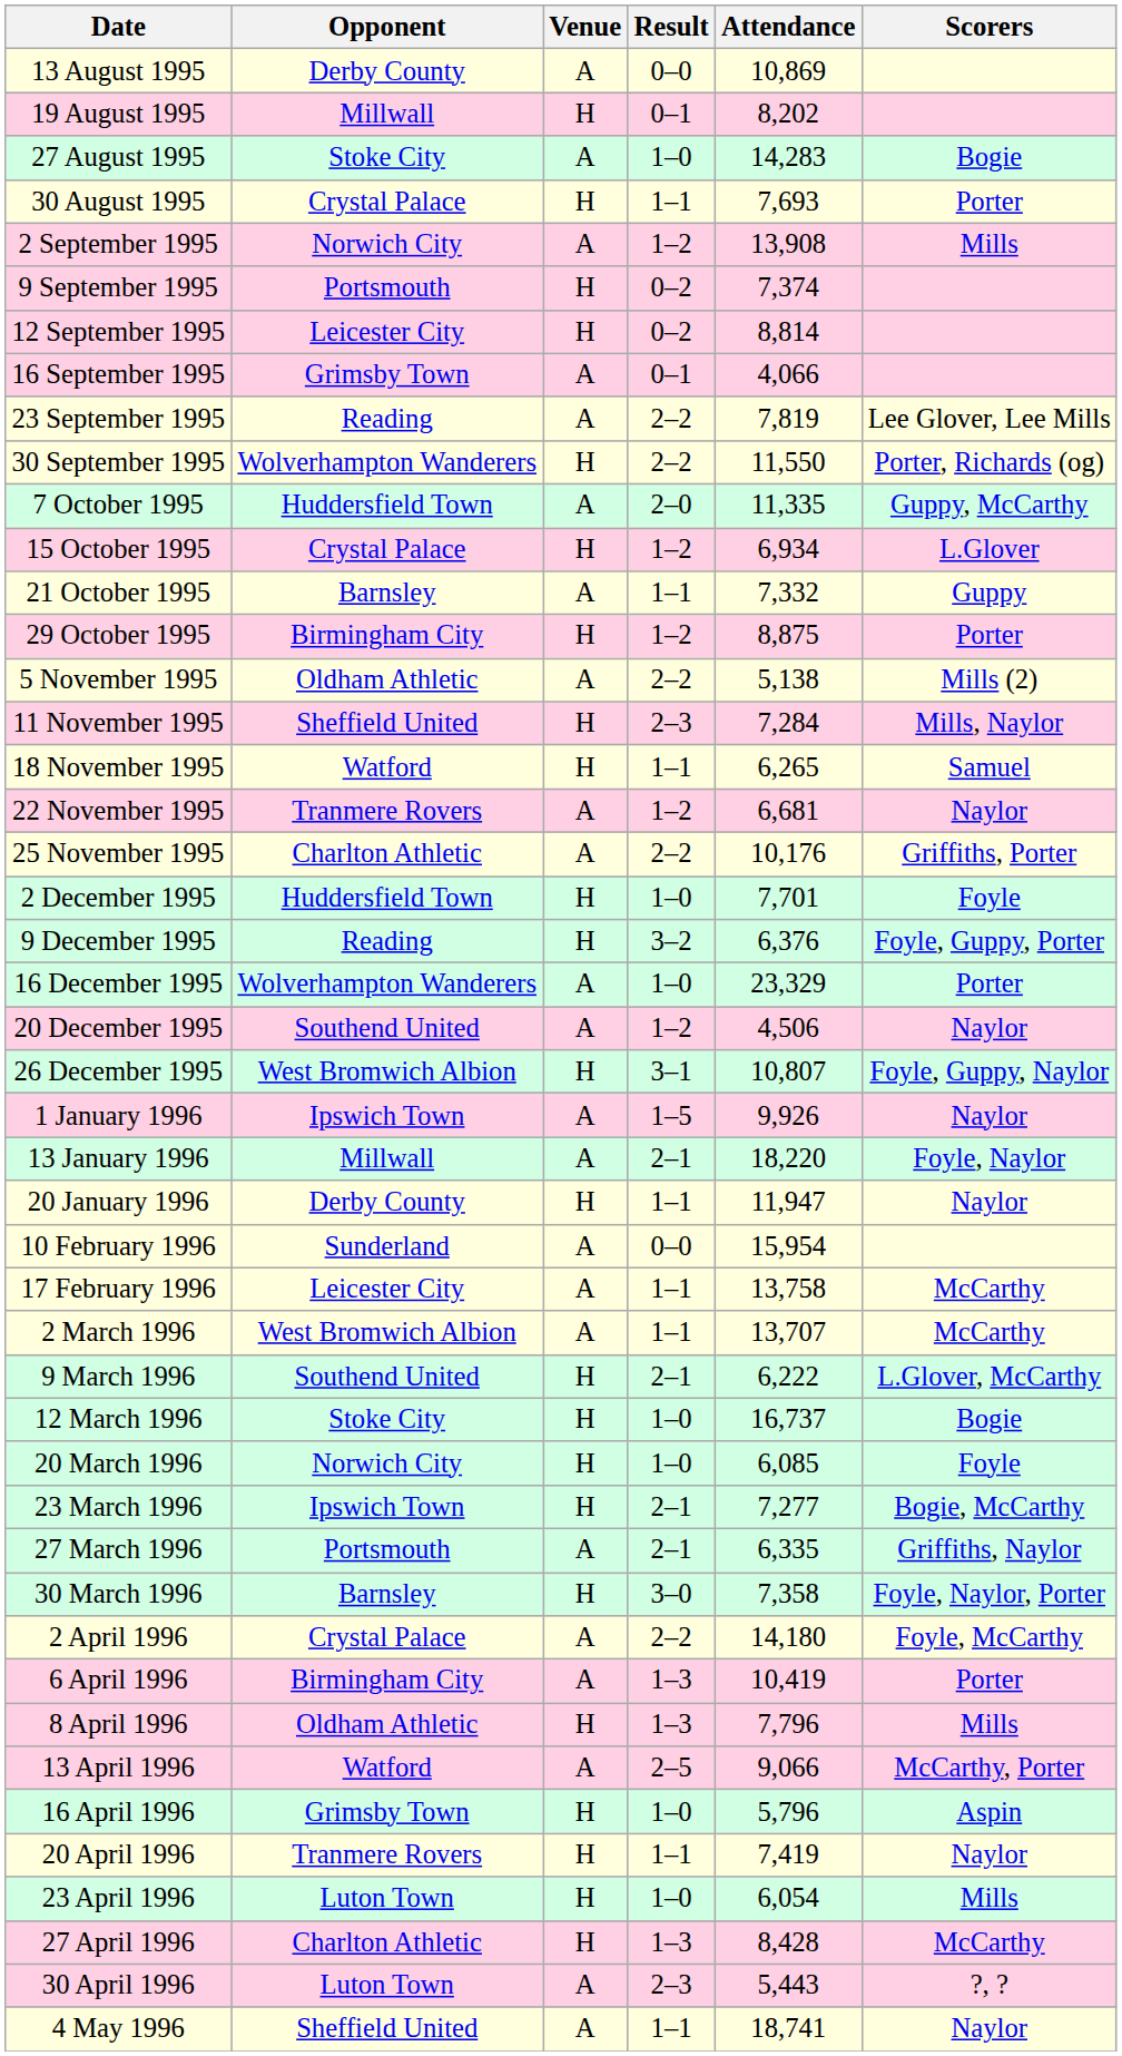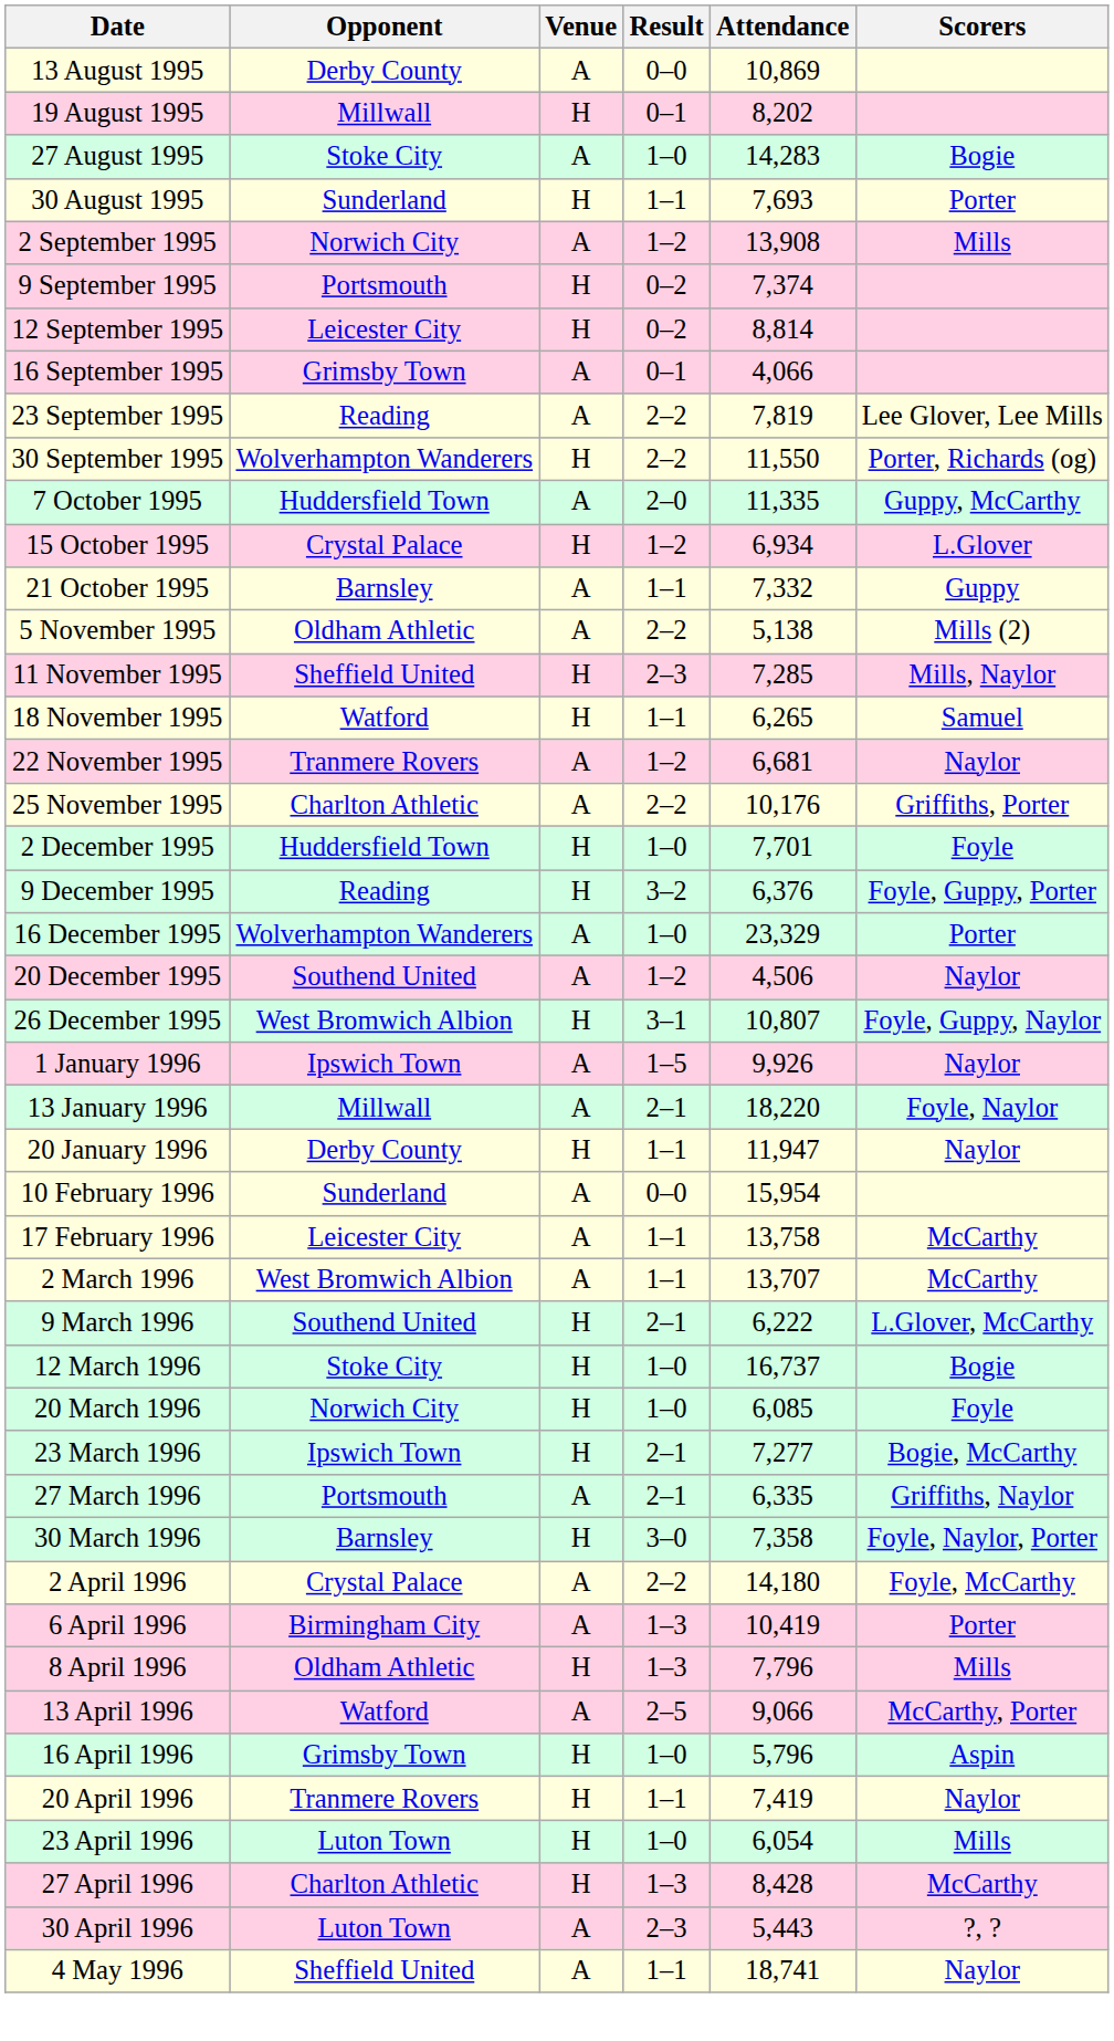30 August 1995 | Opponent: Crystal Palace -> Sunderland
- row: 29 October 1995 | Birmingham City | H | 1–2 | 8,875 | Porter
11 November 1995 | Attendance: 7,284 -> 7,285
